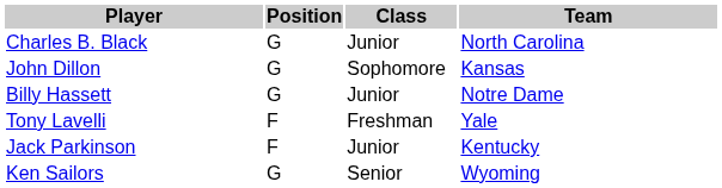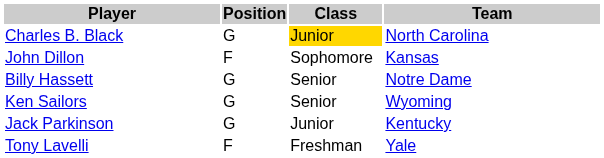Charles B. Black | Class: no background -> gold background
John Dillon | Position: G -> F
Billy Hassett | Class: Junior -> Senior
rows swapped: Tony Lavelli <-> Ken Sailors
Jack Parkinson | Position: F -> G
